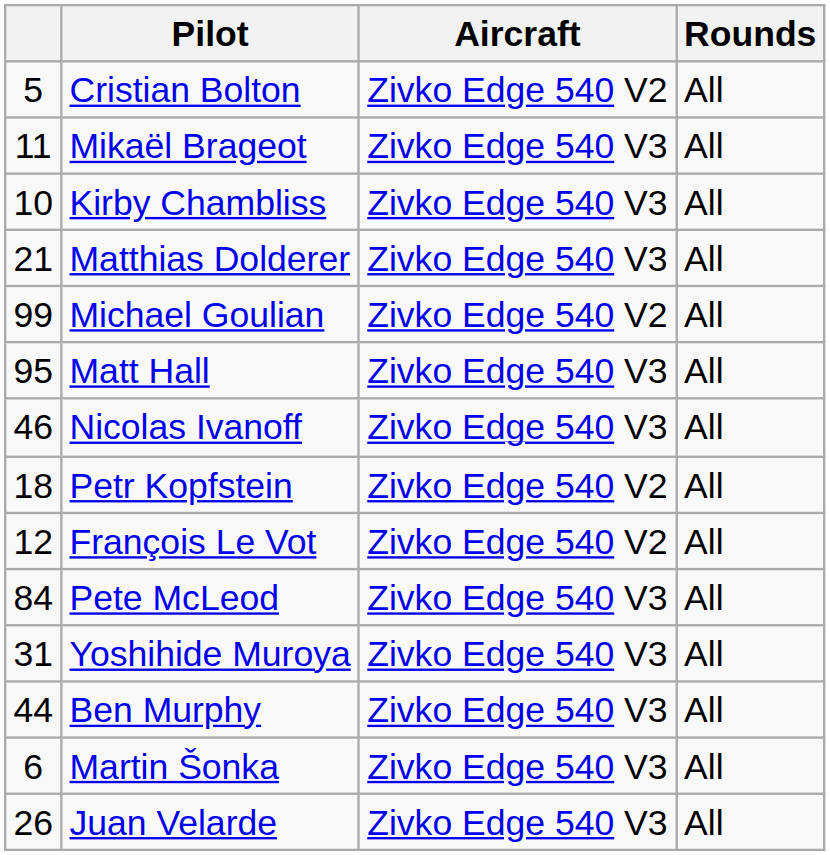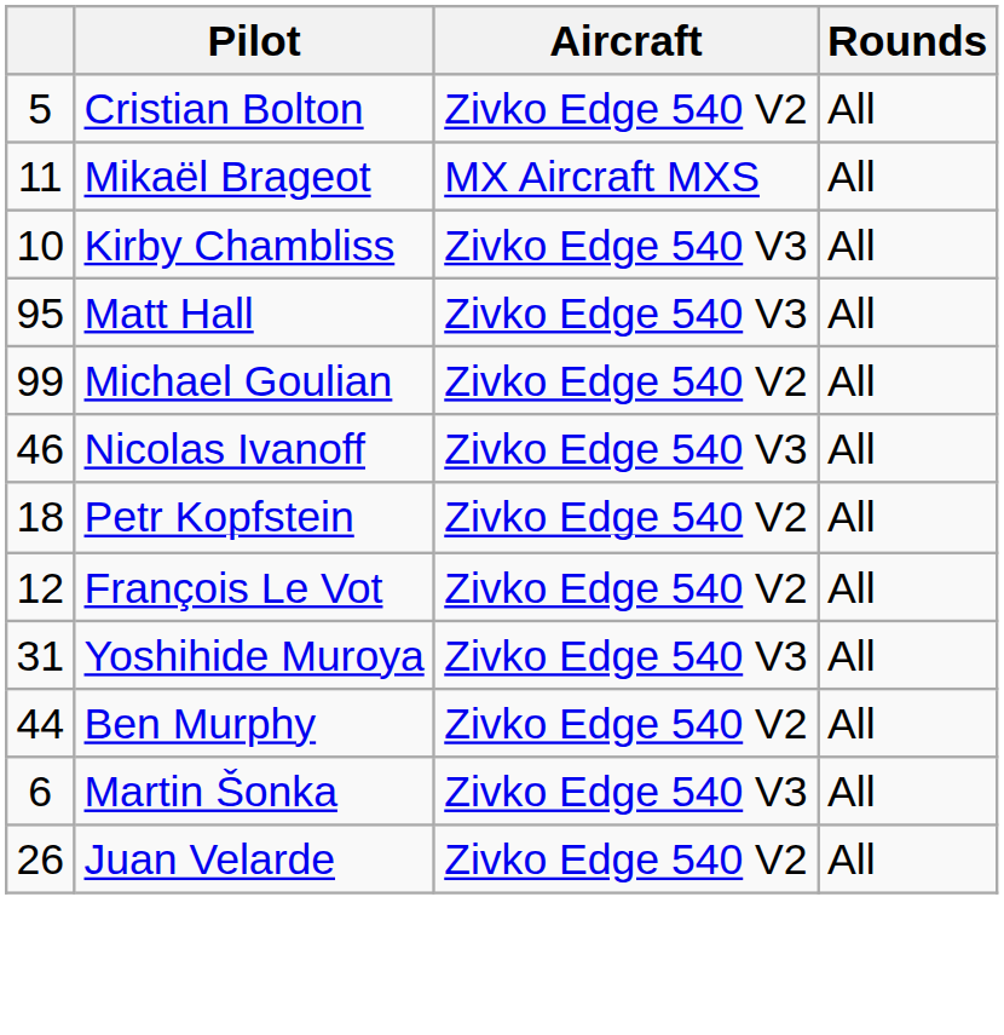Mikaël Brageot | Aircraft: Zivko Edge 540 V3 -> MX Aircraft MXS
- row: 21 | Matthias Dolderer | Zivko Edge 540 V3 | All
rows swapped: Michael Goulian <-> Matt Hall
- row: 84 | Pete McLeod | Zivko Edge 540 V3 | All
Ben Murphy | Aircraft: Zivko Edge 540 V3 -> Zivko Edge 540 V2
Juan Velarde | Aircraft: Zivko Edge 540 V3 -> Zivko Edge 540 V2
